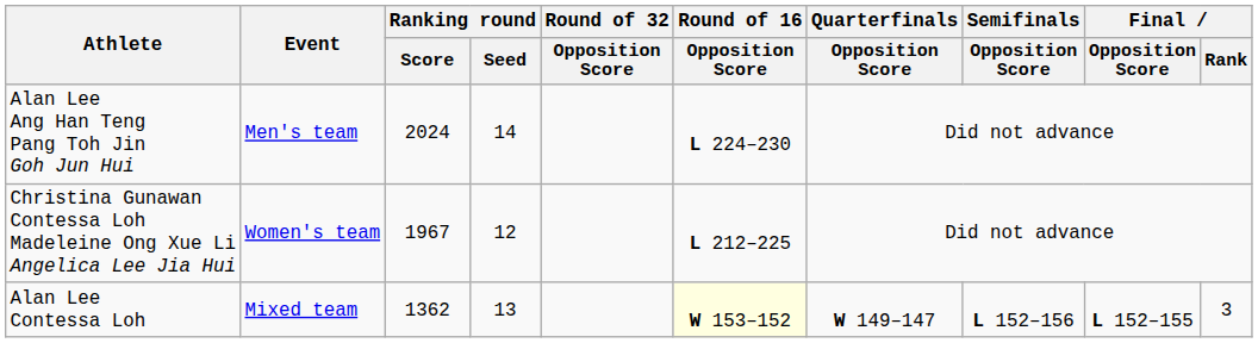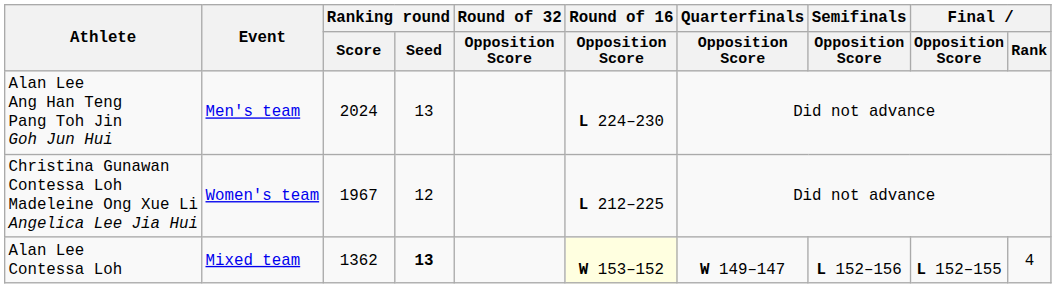Alan Lee Ang Han Teng Pang Toh Jin Goh Jun Hui | Ranking round / Seed: 14 -> 13
Alan Lee Contessa Loh | Ranking round / Seed: normal -> bold
Alan Lee Contessa Loh | Final / Rank: 3 -> 4
